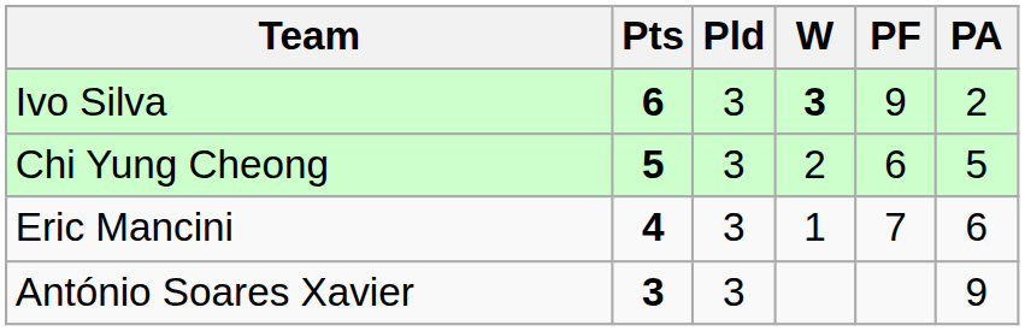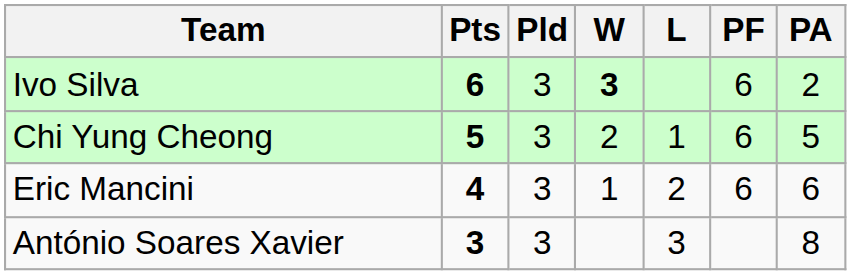+ column: L | 1 | 2 | 3
Ivo Silva | PF: 9 -> 6
Eric Mancini | PF: 7 -> 6
António Soares Xavier | PA: 9 -> 8
